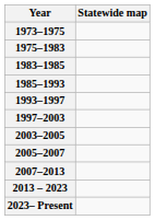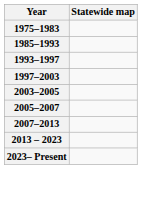- row: 1973–1975
- row: 1983–1985
